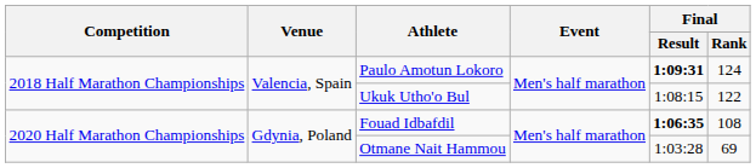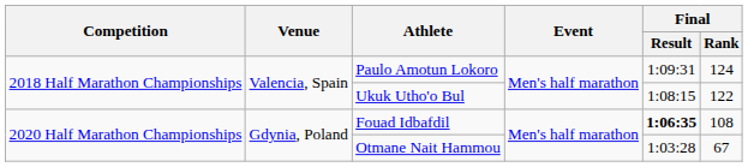Paulo Amotun Lokoro | Final / Result: bold -> normal
Otmane Nait Hammou | Final / Rank: 69 -> 67
